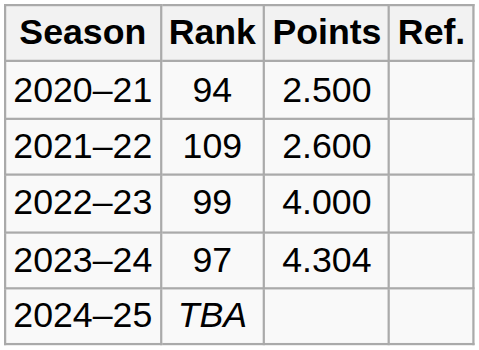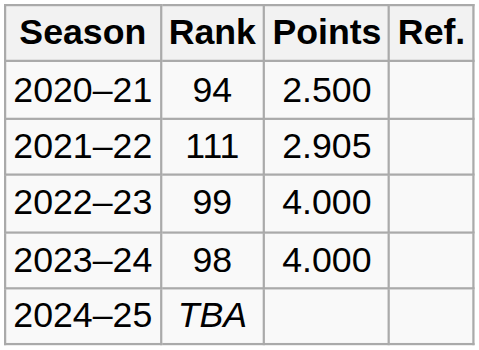2021–22 | Rank: 109 -> 111
2021–22 | Points: 2.600 -> 2.905
2023–24 | Rank: 97 -> 98
2023–24 | Points: 4.304 -> 4.000
